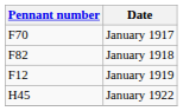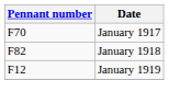- row: H45 | January 1922
